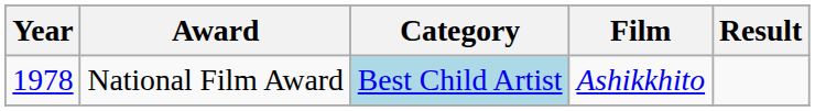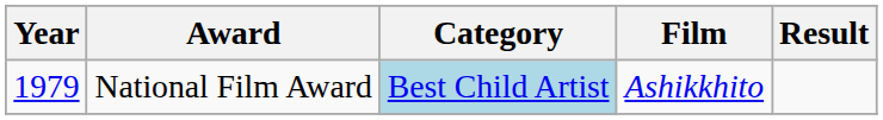National Film Award | Year: 1978 -> 1979
